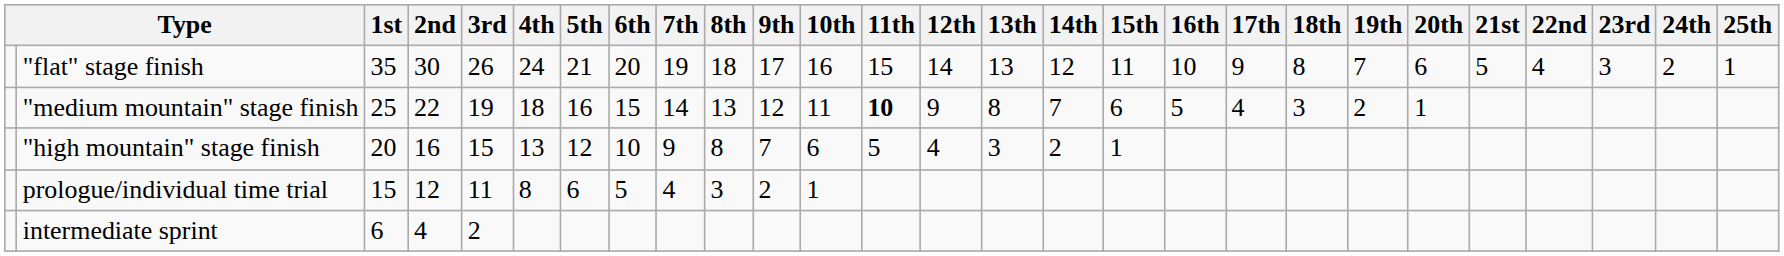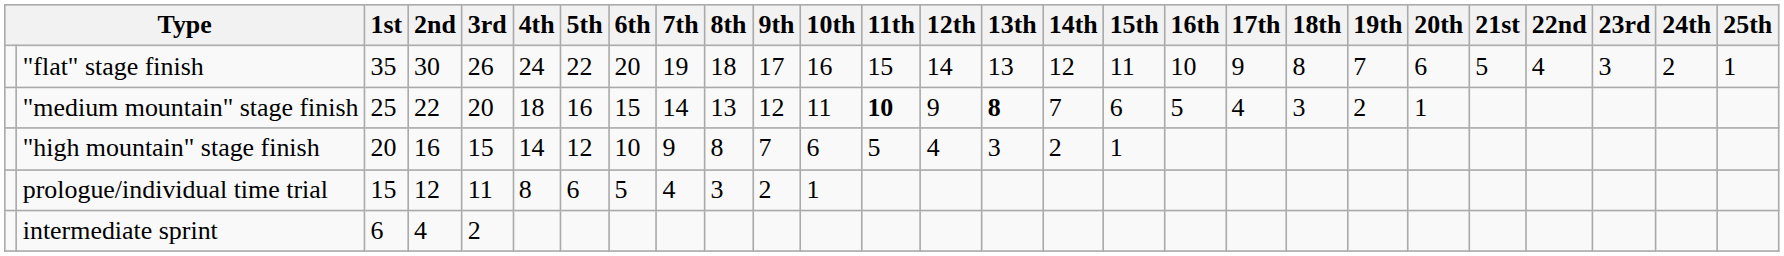"flat" stage finish | 5th: 21 -> 22
"medium mountain" stage finish | 3rd: 19 -> 20
"medium mountain" stage finish | 13th: normal -> bold
"high mountain" stage finish | 4th: 13 -> 14
